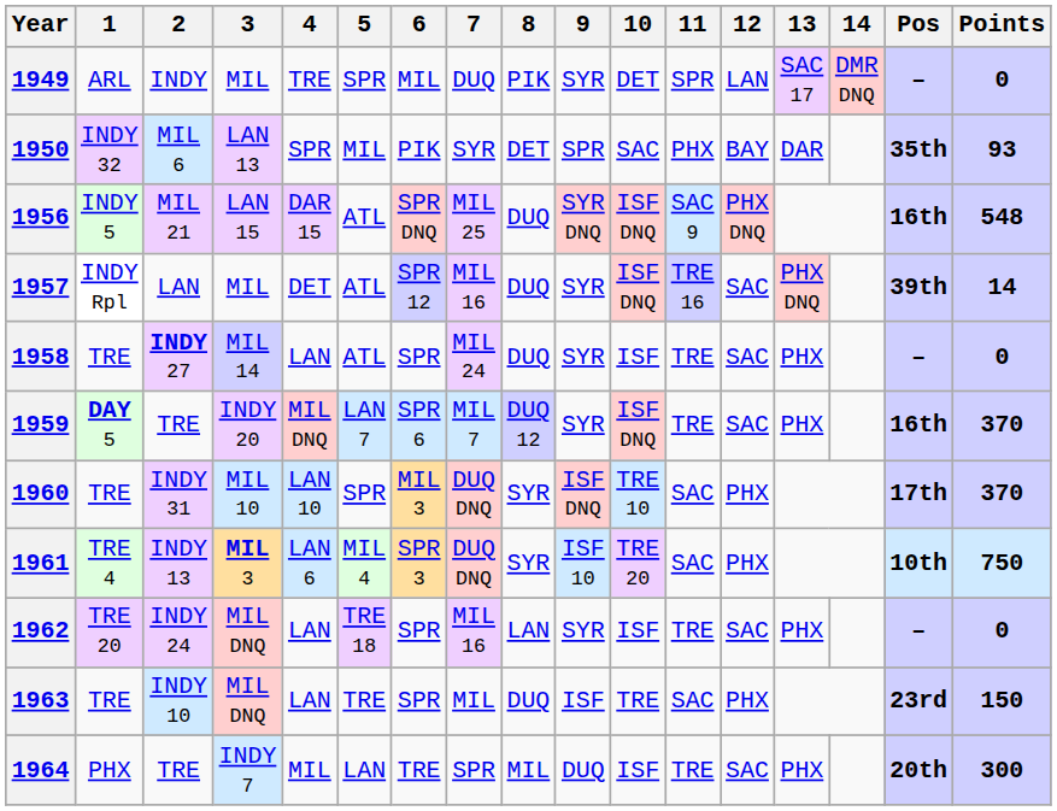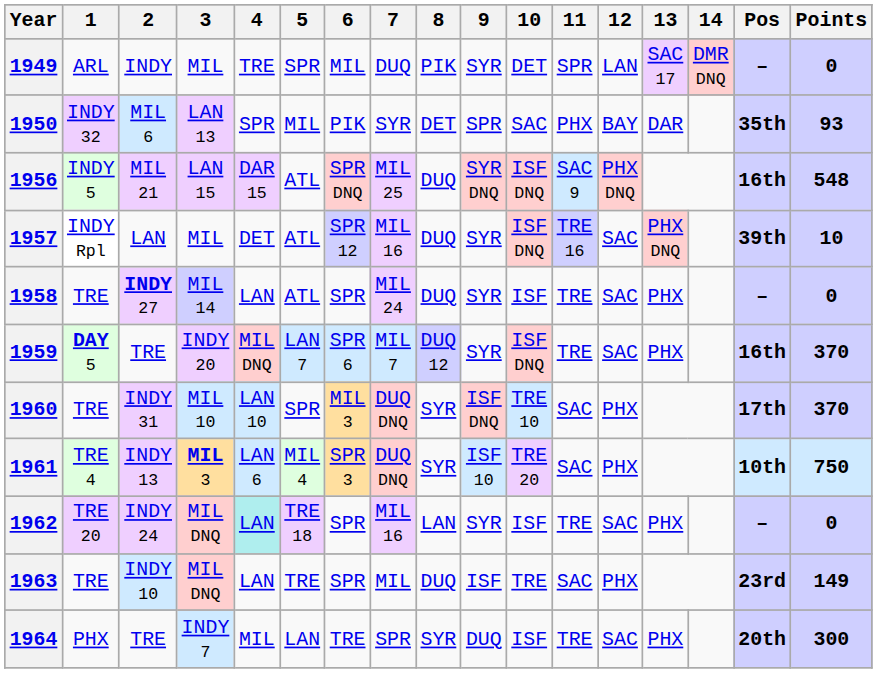1957 | Points: 14 -> 10
1962 | 4: no background -> paleturquoise background
1963 | Points: 150 -> 149
1964 | 8: MIL -> SYR
